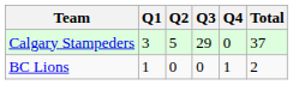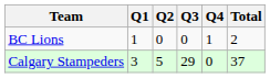rows swapped: BC Lions <-> Calgary Stampeders
